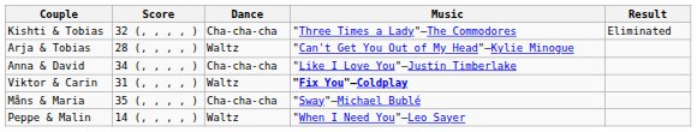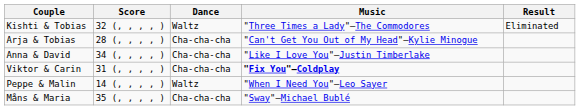Kishti & Tobias | Dance: Cha-cha-cha -> Waltz
Arja & Tobias | Dance: Waltz -> Cha-cha-cha
Viktor & Carin | Dance: Waltz -> Cha-cha-cha
rows swapped: Måns & Maria <-> Peppe & Malin
